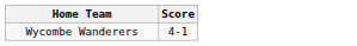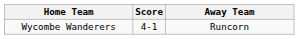+ column: Away Team | Runcorn
